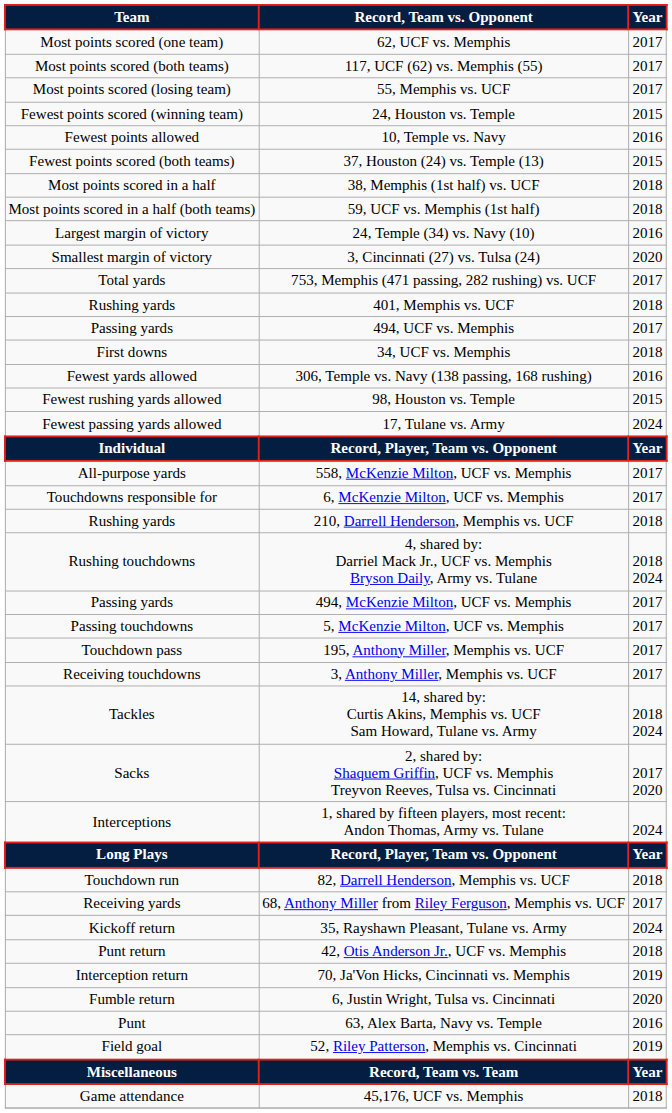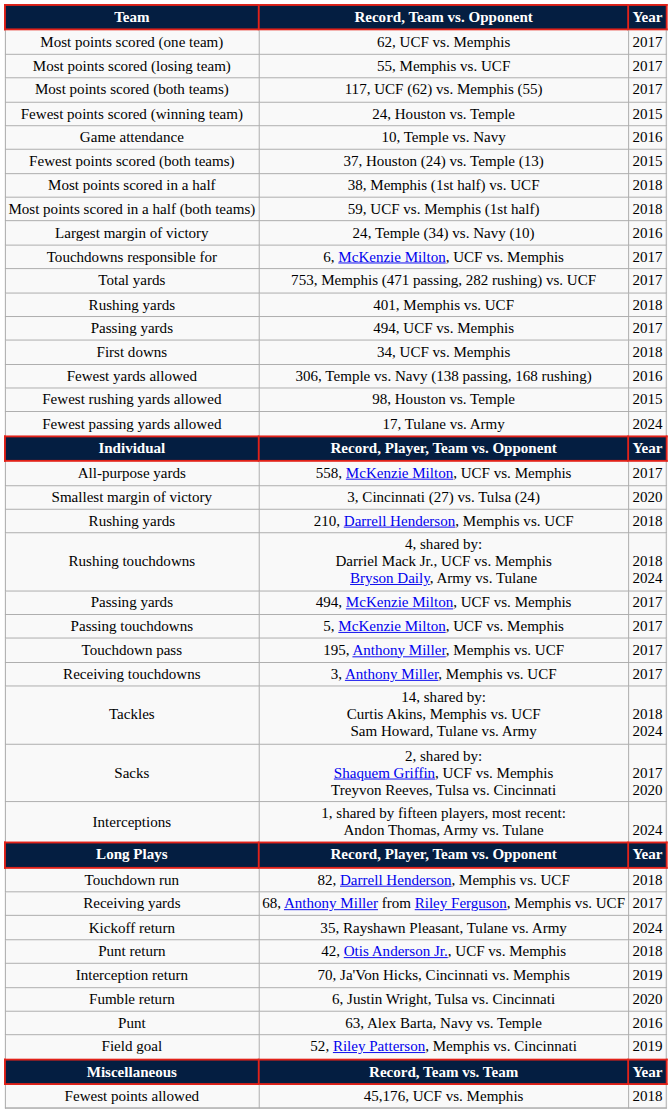rows swapped: 55, Memphis vs. UCF <-> 117, UCF (62) vs. Memphis (55)
10, Temple vs. Navy | Team: Fewest points allowed -> Game attendance
rows swapped: 3, Cincinnati (27) vs. Tulsa (24) <-> 6, McKenzie Milton, UCF vs. Memphis
45,176, UCF vs. Memphis | Team: Game attendance -> Fewest points allowed
